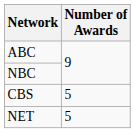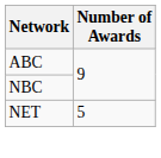- row: CBS | 5
